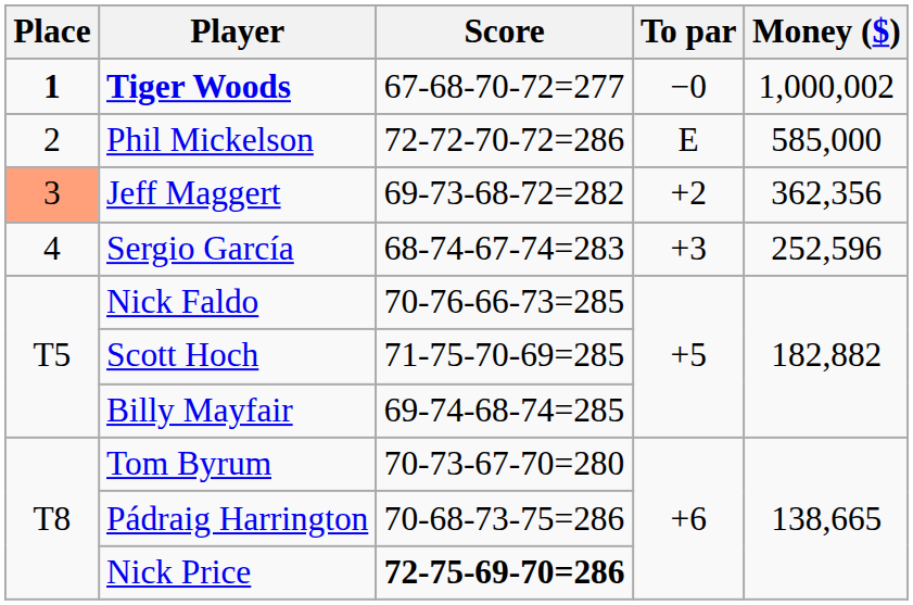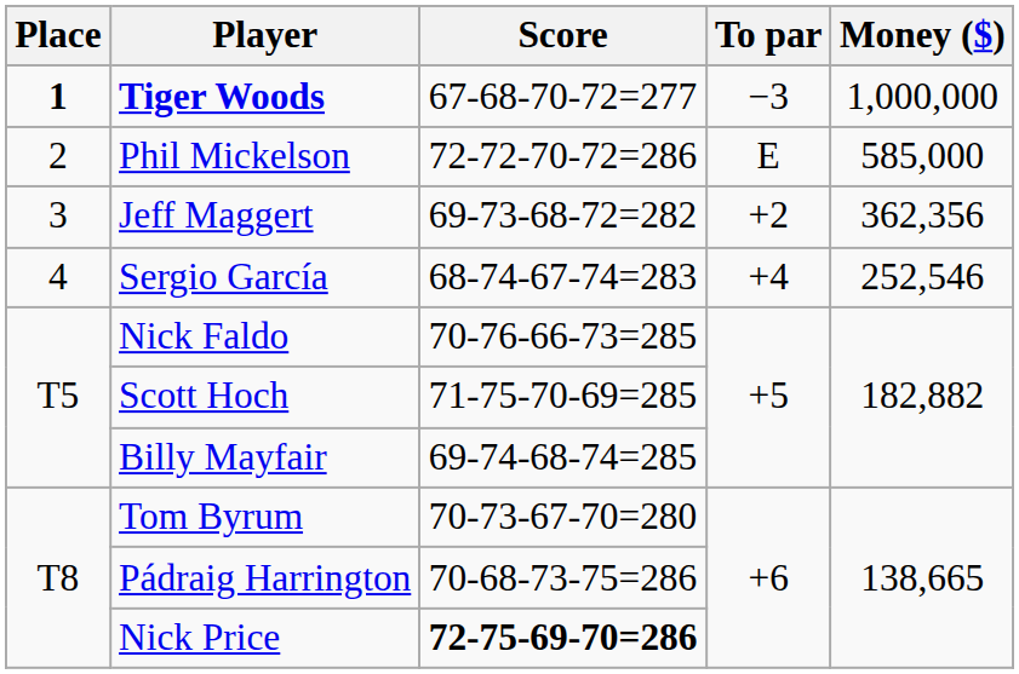Tiger Woods | To par: −0 -> −3
Tiger Woods | Money ($): 1,000,002 -> 1,000,000
Jeff Maggert | Place: lightsalmon background -> no background
Sergio García | To par: +3 -> +4
Sergio García | Money ($): 252,596 -> 252,546
